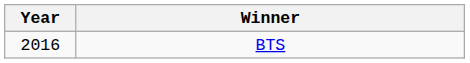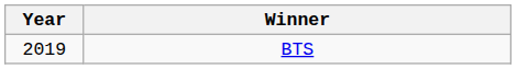BTS | Year: 2016 -> 2019
